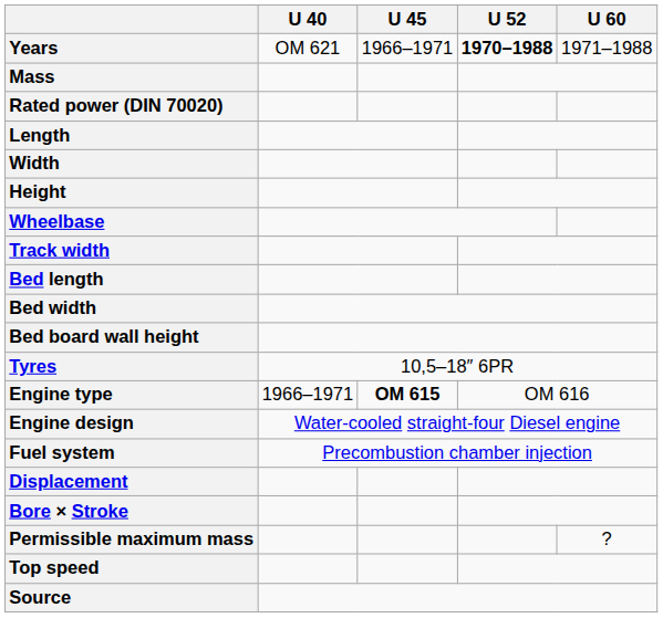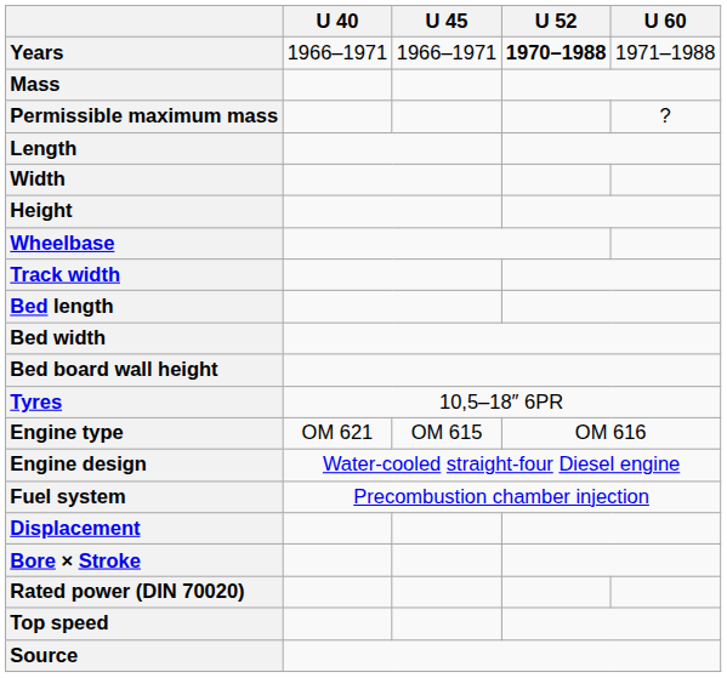Years | U 40: OM 621 -> 1966–1971
rows swapped: Permissible maximum mass <-> Rated power (DIN 70020)
Engine type | U 40: 1966–1971 -> OM 621
Engine type | U 45: bold -> normal
